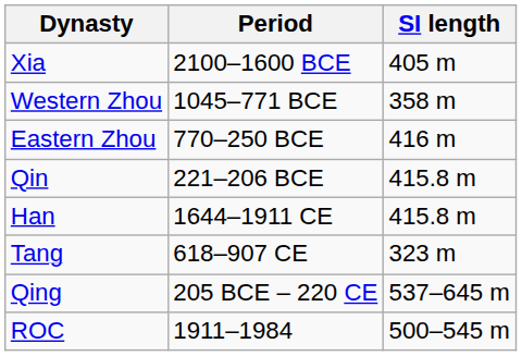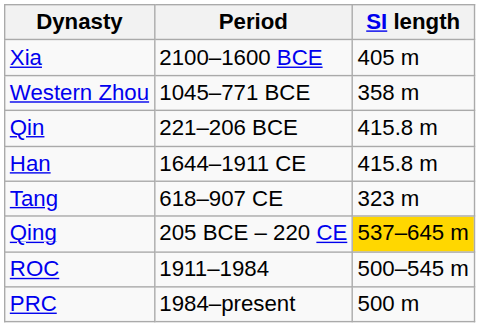- row: Eastern Zhou | 770–250 BCE | 416 m
Qing | SI length: no background -> gold background
+ row: PRC | 1984–present | 500 m
